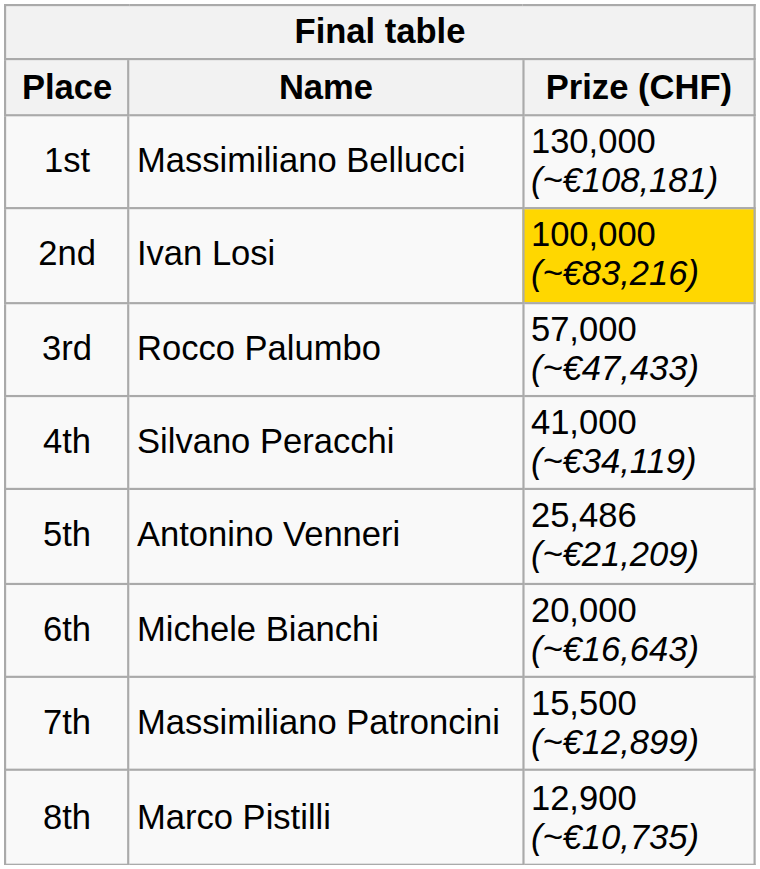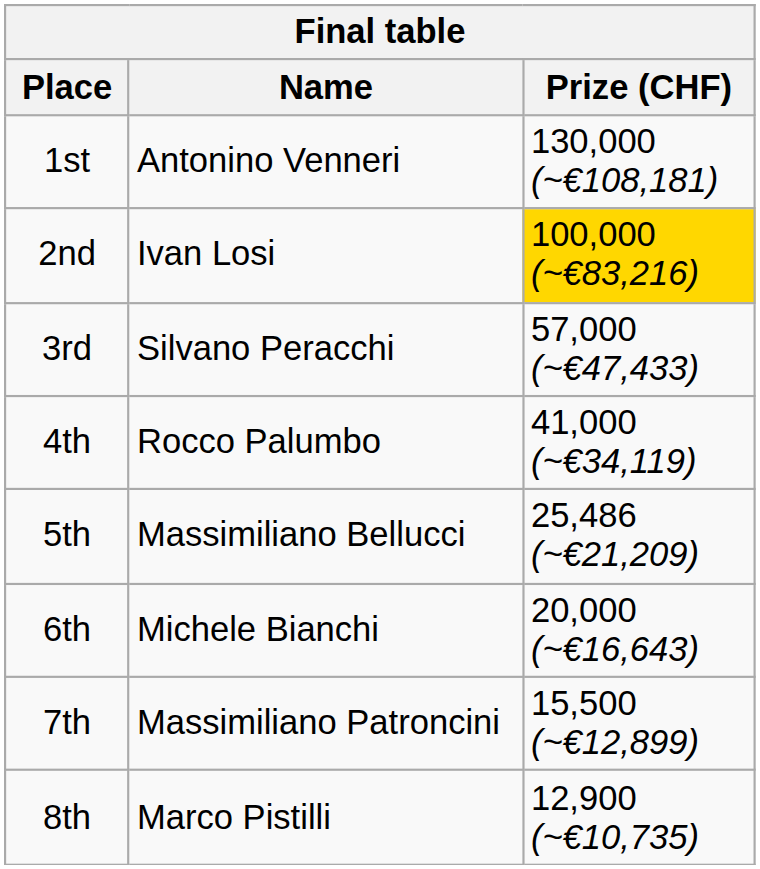1st | Name: Massimiliano Bellucci -> Antonino Venneri
3rd | Name: Rocco Palumbo -> Silvano Peracchi
4th | Name: Silvano Peracchi -> Rocco Palumbo
5th | Name: Antonino Venneri -> Massimiliano Bellucci
